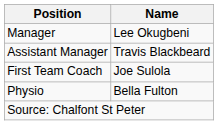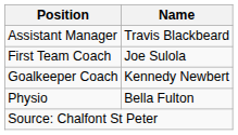- row: Manager | Lee Okugbeni
+ row: Goalkeeper Coach | Kennedy Newbert
